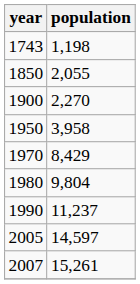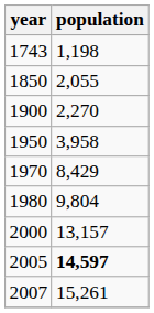- row: 1990 | 11,237
+ row: 2000 | 13,157
2005 | population: normal -> bold
